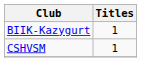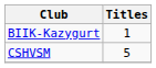CSHVSM | Titles: 1 -> 5
